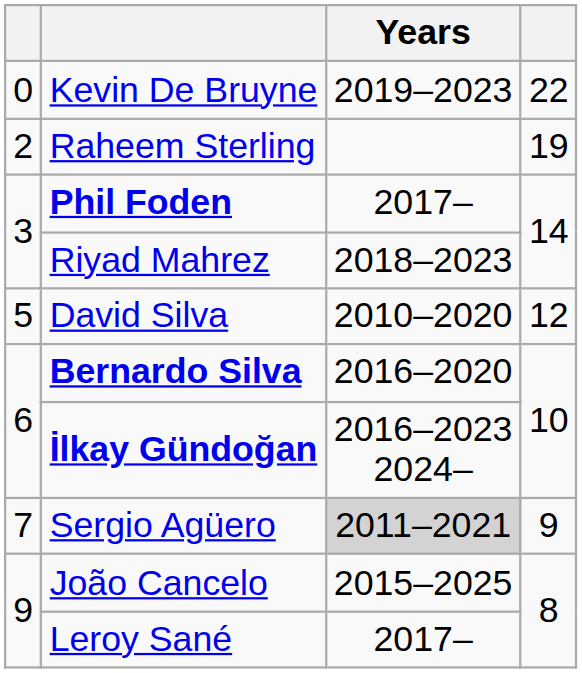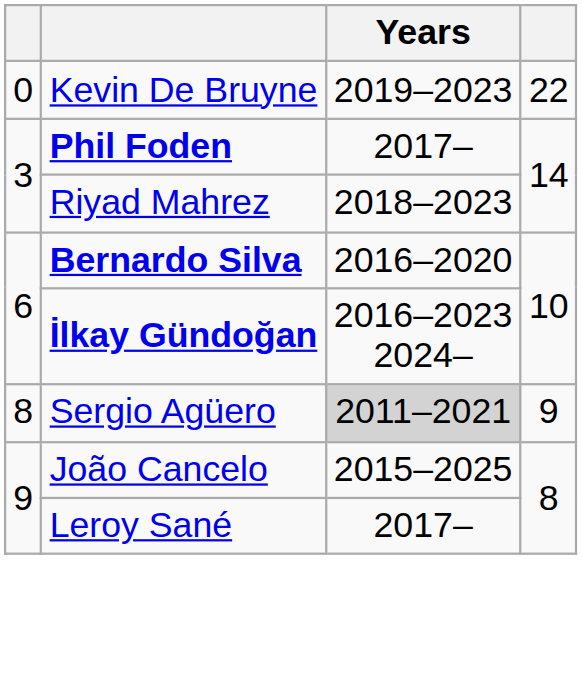- row: 2 | Raheem Sterling | 19
- row: 5 | David Silva | 2010–2020 | 12
Sergio Agüero | column 1: 7 -> 8
